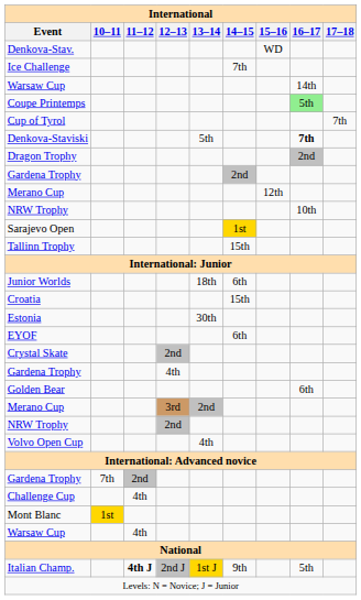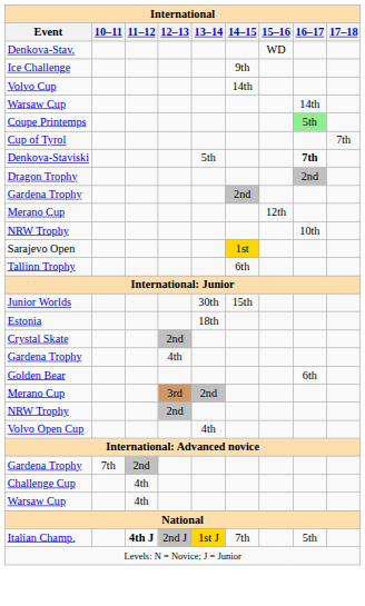Ice Challenge | 14–15: 7th -> 9th
+ row: Volvo Cup | 14th
Tallinn Trophy | 14–15: 15th -> 6th
Junior Worlds | 13–14: 18th -> 30th
Junior Worlds | 14–15: 6th -> 15th
- row: Croatia | 15th
Estonia | 13–14: 30th -> 18th
- row: EYOF | 6th
- row: Mont Blanc | 1st
Italian Champ. | 14–15: 9th -> 7th
